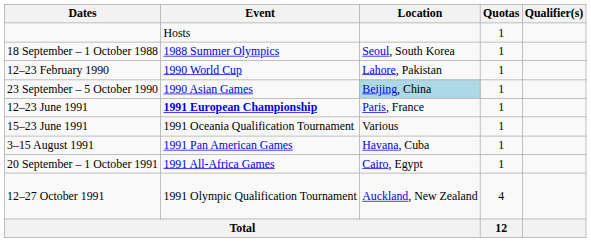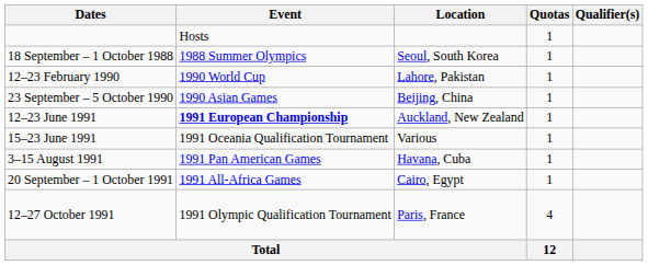23 September – 5 October 1990 | Location: lightblue background -> no background
12–23 June 1991 | Location: Paris, France -> Auckland, New Zealand
12–27 October 1991 | Location: Auckland, New Zealand -> Paris, France
